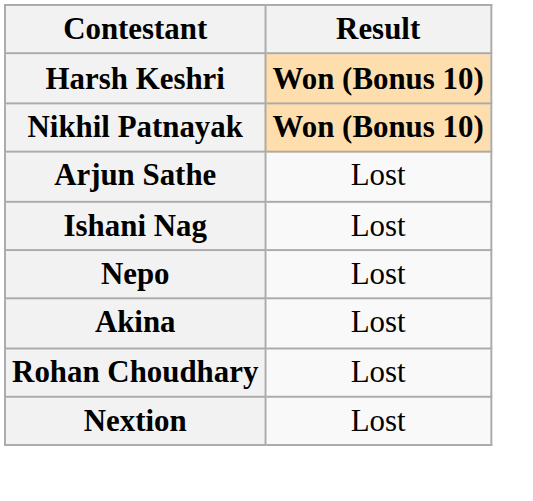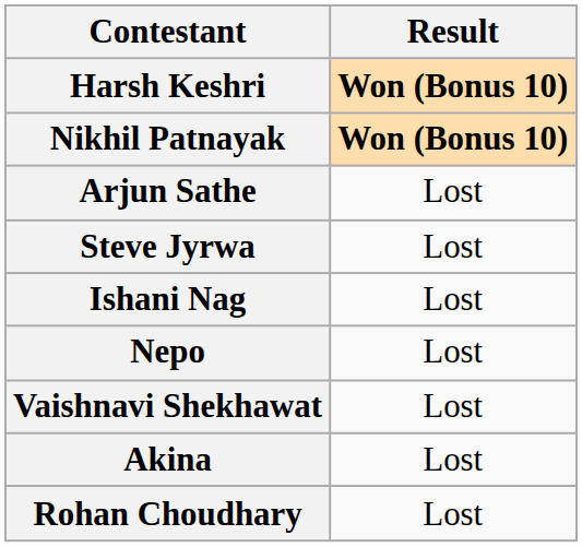+ row: Steve Jyrwa | Lost
+ row: Vaishnavi Shekhawat | Lost
- row: Nextion | Lost
